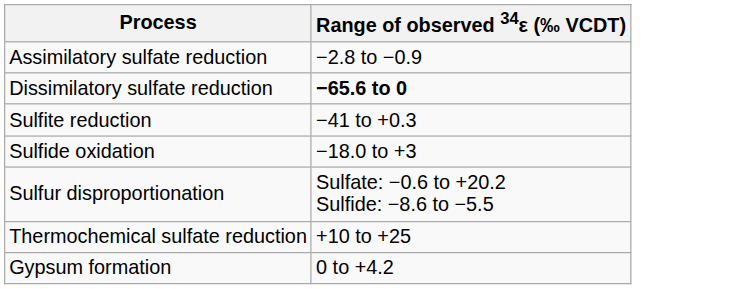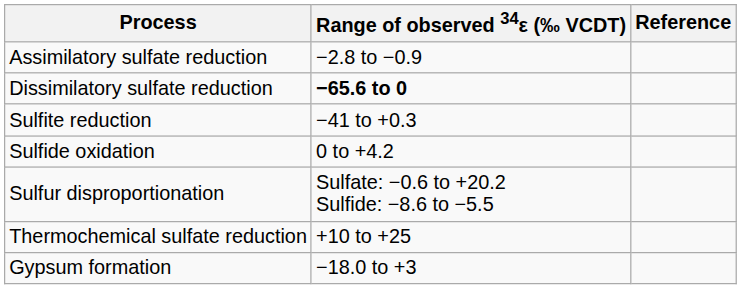+ column: Reference
Sulfide oxidation | Range of observed 34ε (‰ VCDT): −18.0 to +3 -> 0 to +4.2
Gypsum formation | Range of observed 34ε (‰ VCDT): 0 to +4.2 -> −18.0 to +3
